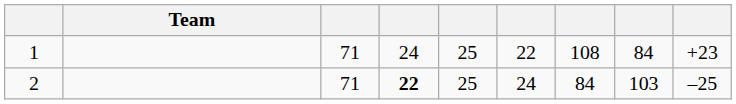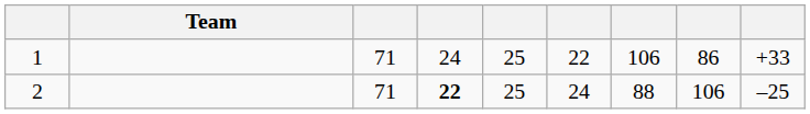1 | column 7: 108 -> 106
1 | column 8: 84 -> 86
1 | column 9: +23 -> +33
2 | column 7: 84 -> 88
2 | column 8: 103 -> 106
